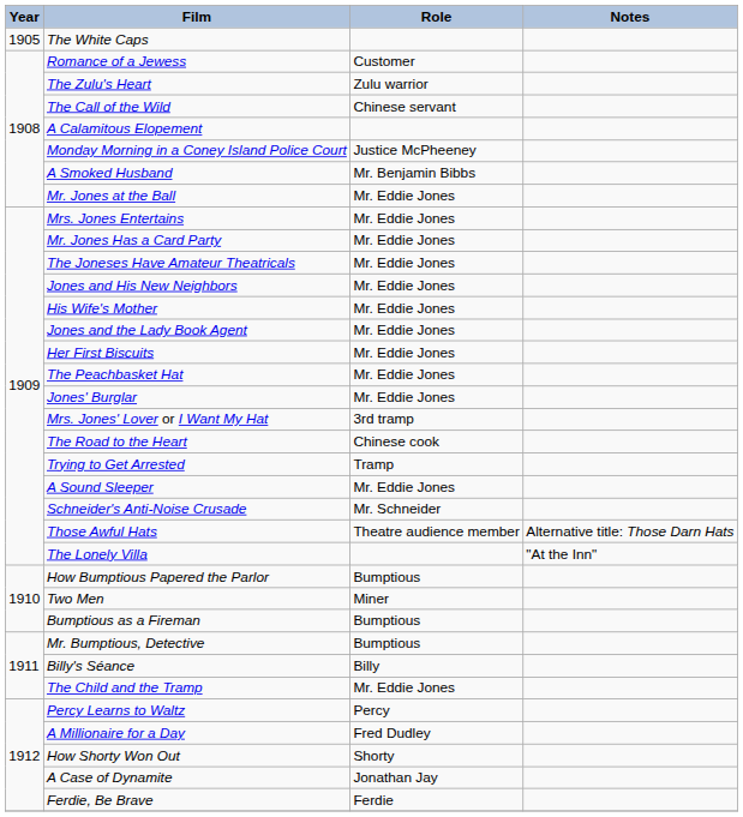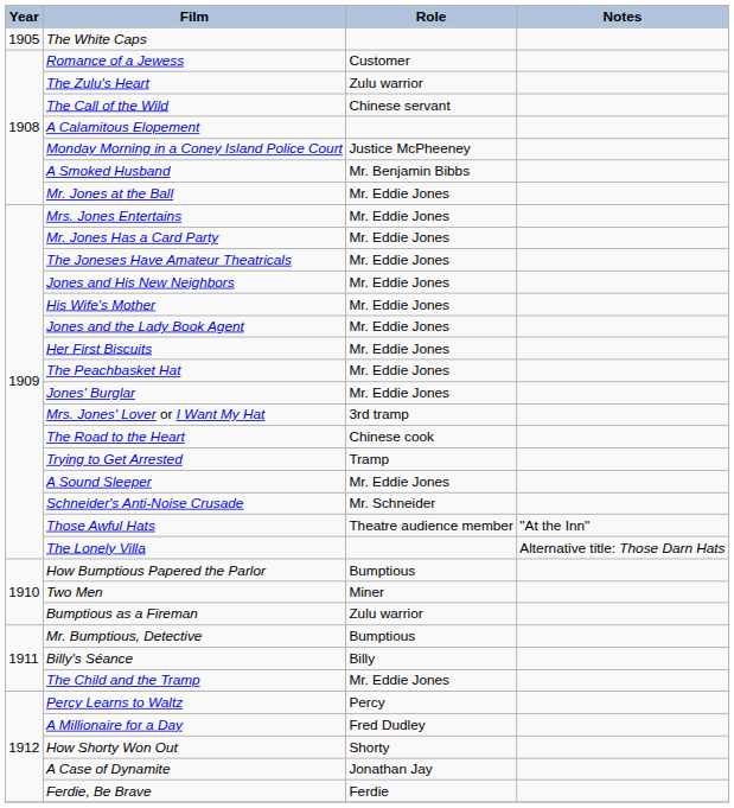Those Awful Hats | Notes: Alternative title: Those Darn Hats -> "At the Inn"
The Lonely Villa | Notes: "At the Inn" -> Alternative title: Those Darn Hats
Bumptious as a Fireman | Role: Bumptious -> Zulu warrior
